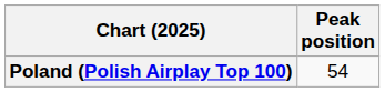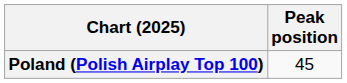Poland (Polish Airplay Top 100) | Peak position: 54 -> 45
